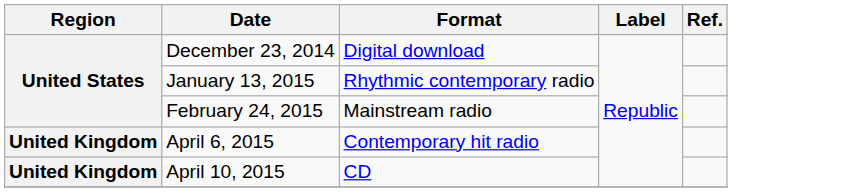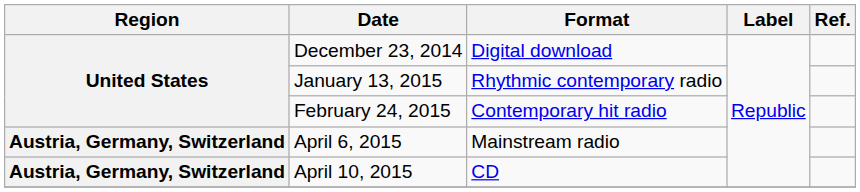February 24, 2015 | Format: Mainstream radio -> Contemporary hit radio
April 6, 2015 | Region: United Kingdom -> Austria, Germany, Switzerland
April 6, 2015 | Format: Contemporary hit radio -> Mainstream radio
April 10, 2015 | Region: United Kingdom -> Austria, Germany, Switzerland
